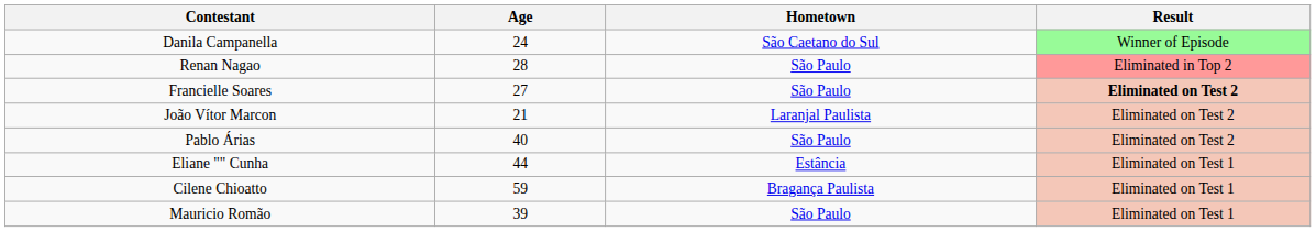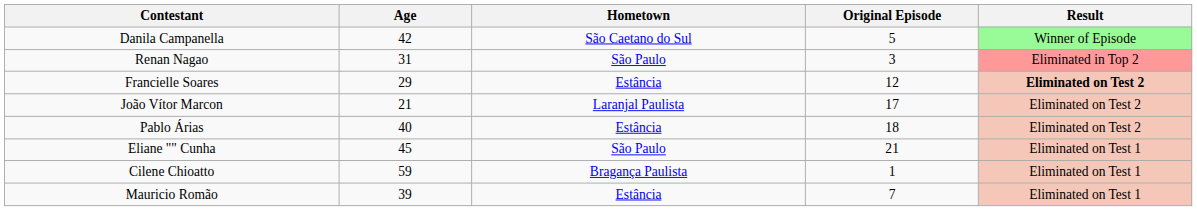+ column: Original Episode | 5 | 3 | 12 | 17 | 18 | 21 | 1 | 7
Danila Campanella | Age: 24 -> 42
Renan Nagao | Age: 28 -> 31
Francielle Soares | Age: 27 -> 29
Francielle Soares | Hometown: São Paulo -> Estância
Pablo Árias | Hometown: São Paulo -> Estância
Eliane "" Cunha | Age: 44 -> 45
Eliane "" Cunha | Hometown: Estância -> São Paulo
Mauricio Romão | Hometown: São Paulo -> Estância
